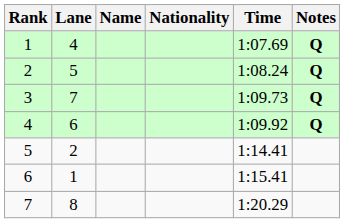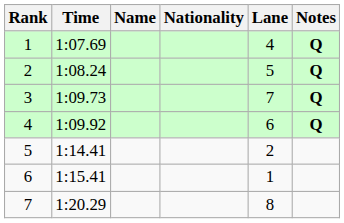columns swapped: Lane <-> Time
